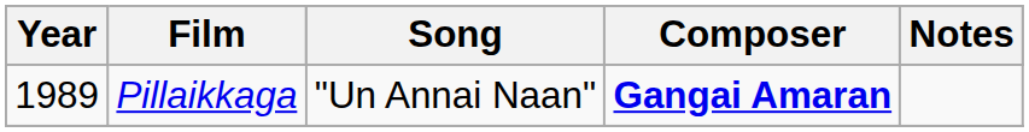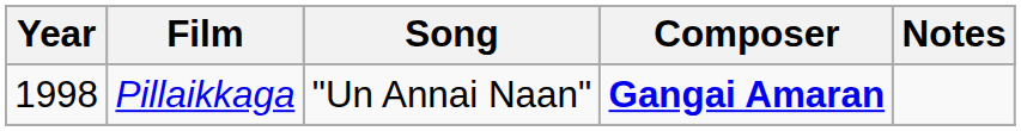Pillaikkaga | Year: 1989 -> 1998
